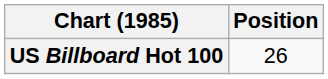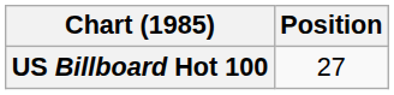US Billboard Hot 100 | Position: 26 -> 27
